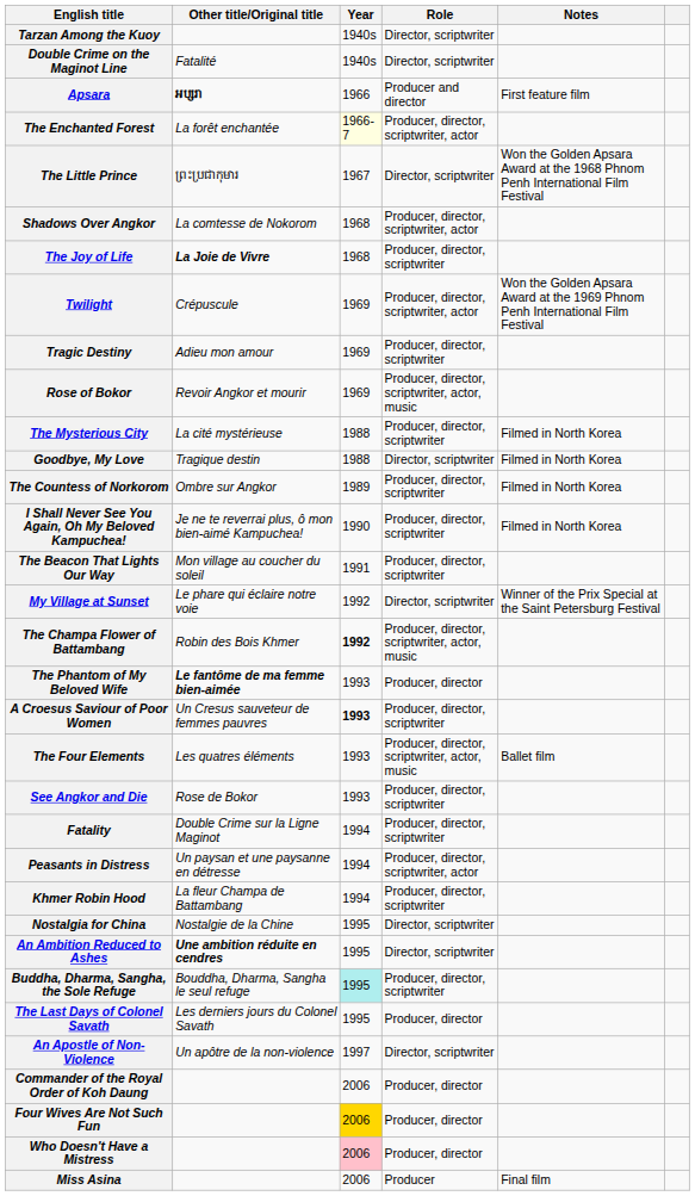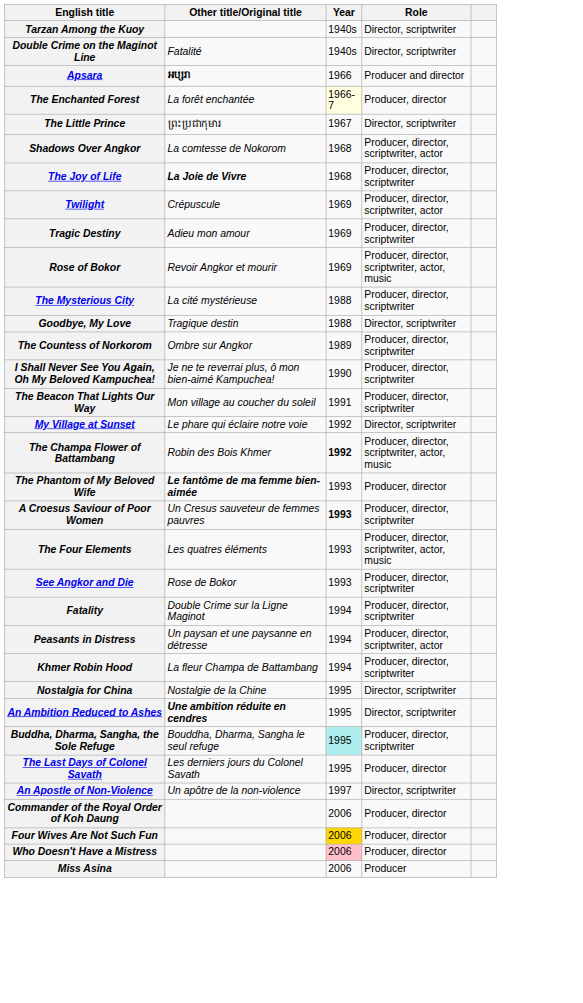- column: Notes | First feature film | Won the Golden Apsara Award at the 1968 Phnom Penh International Film Festival | Won the Golden Apsara Award at the 1969 Phnom Penh International Film Festival | Filmed in North Korea | Filmed in North Korea | Filmed in North Korea | Filmed in North Korea | Winner of the Prix Special at the Saint Petersburg Festival | Ballet film | Final film
The Enchanted Forest | Role: Producer, director, scriptwriter, actor -> Producer, director
